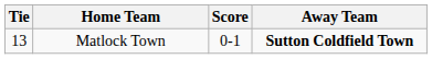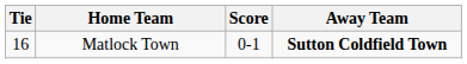Matlock Town | Tie: 13 -> 16
